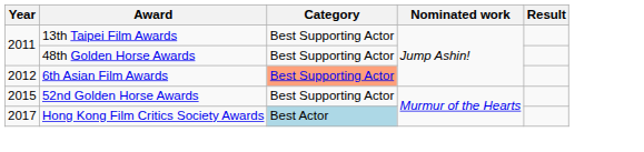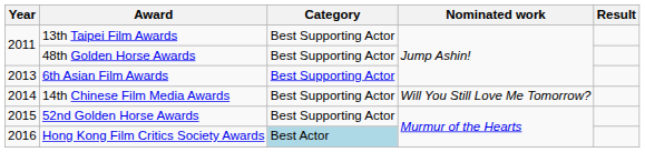6th Asian Film Awards | Year: 2012 -> 2013
6th Asian Film Awards | Category: lightsalmon background -> no background
+ row: 2014 | 14th Chinese Film Media Awards | Best Supporting Actor | Will You Still Love Me Tomorrow?
Hong Kong Film Critics Society Awards | Year: 2017 -> 2016
